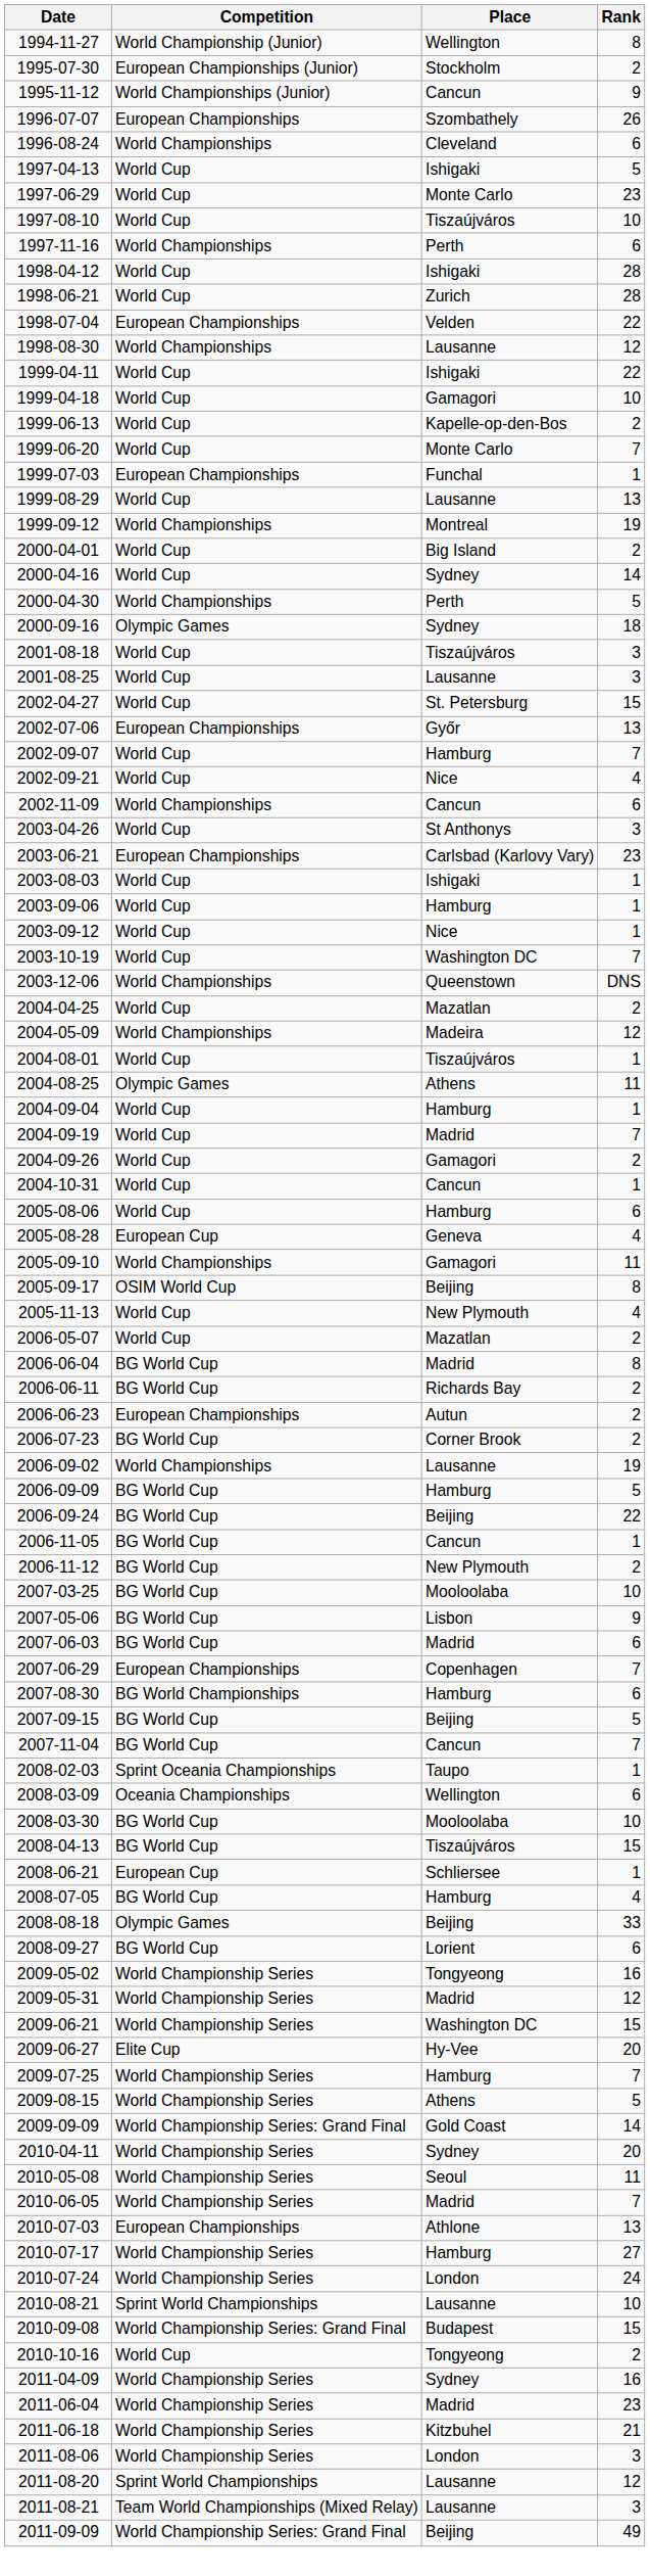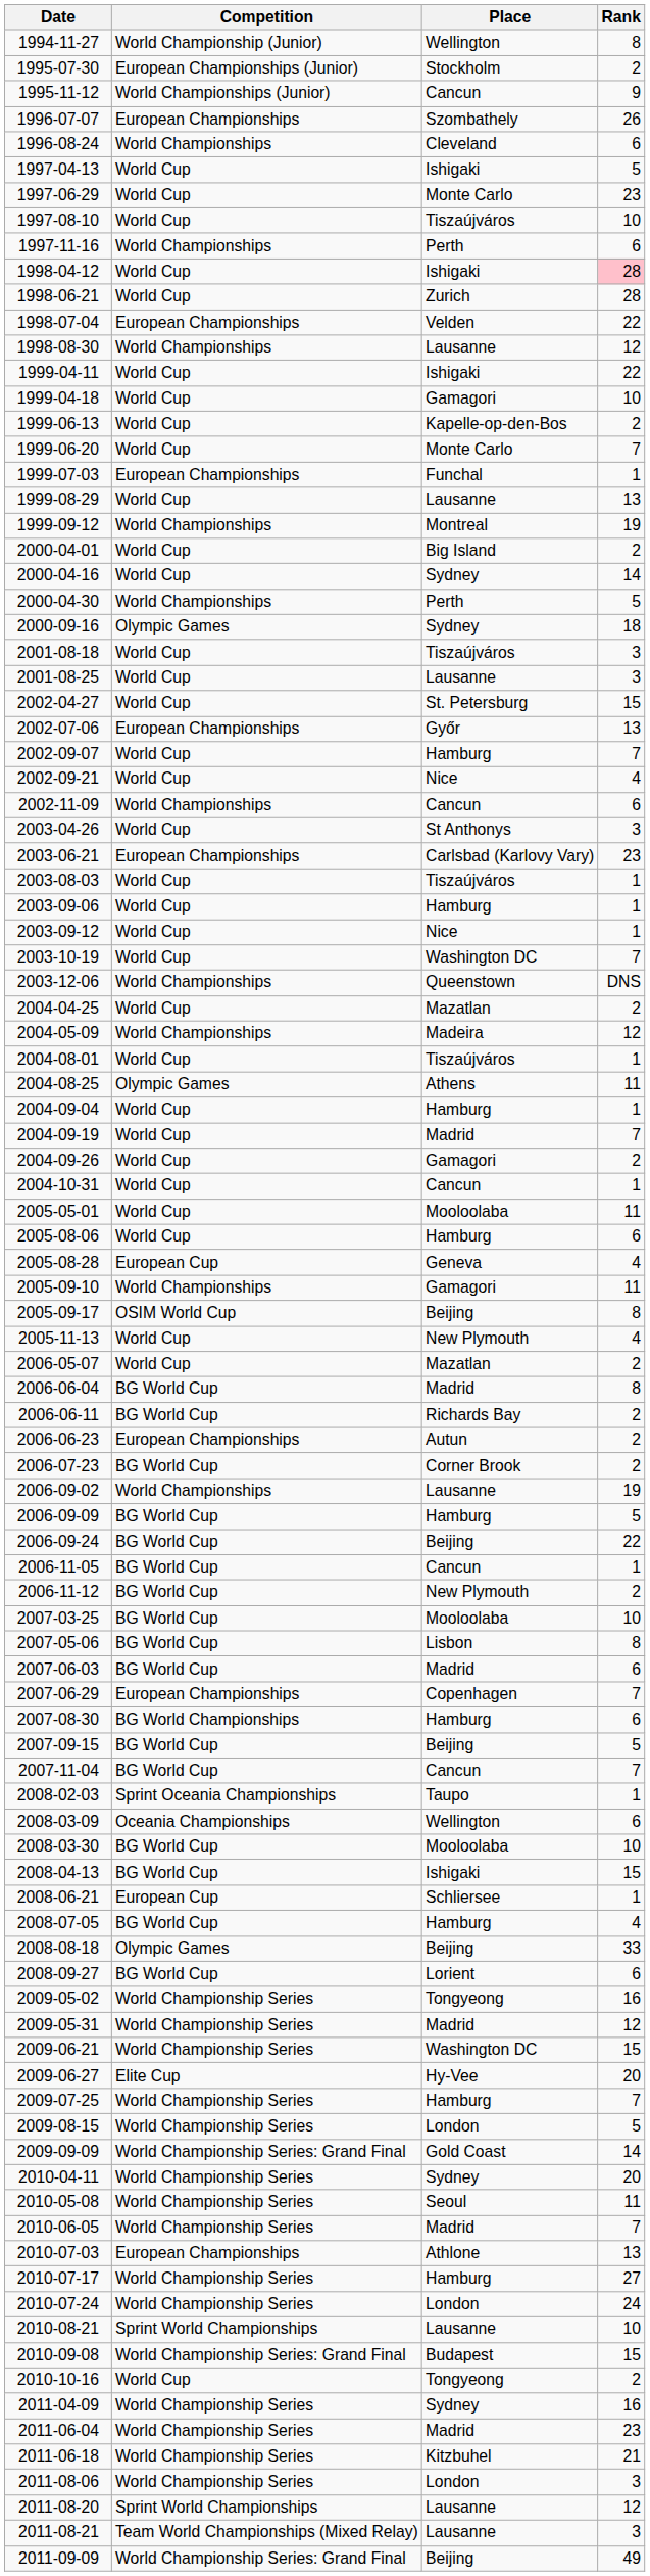1998-04-12 | Rank: no background -> pink background
2003-08-03 | Place: Ishigaki -> Tiszaújváros
+ row: 2005-05-01 | World Cup | Mooloolaba | 11
2007-05-06 | Rank: 9 -> 8
2008-04-13 | Place: Tiszaújváros -> Ishigaki
2009-08-15 | Place: Athens -> London
